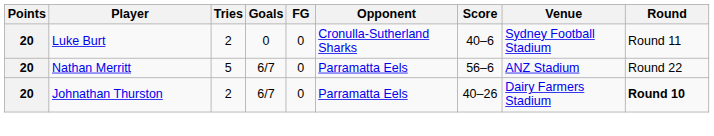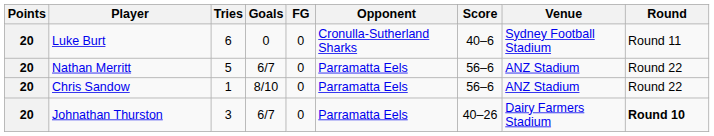Luke Burt | Tries: 2 -> 6
+ row: 20 | Chris Sandow | 1 | 8/10 | 0 | Parramatta Eels | 56–6 | ANZ Stadium | Round 22
Johnathan Thurston | Tries: 2 -> 3
